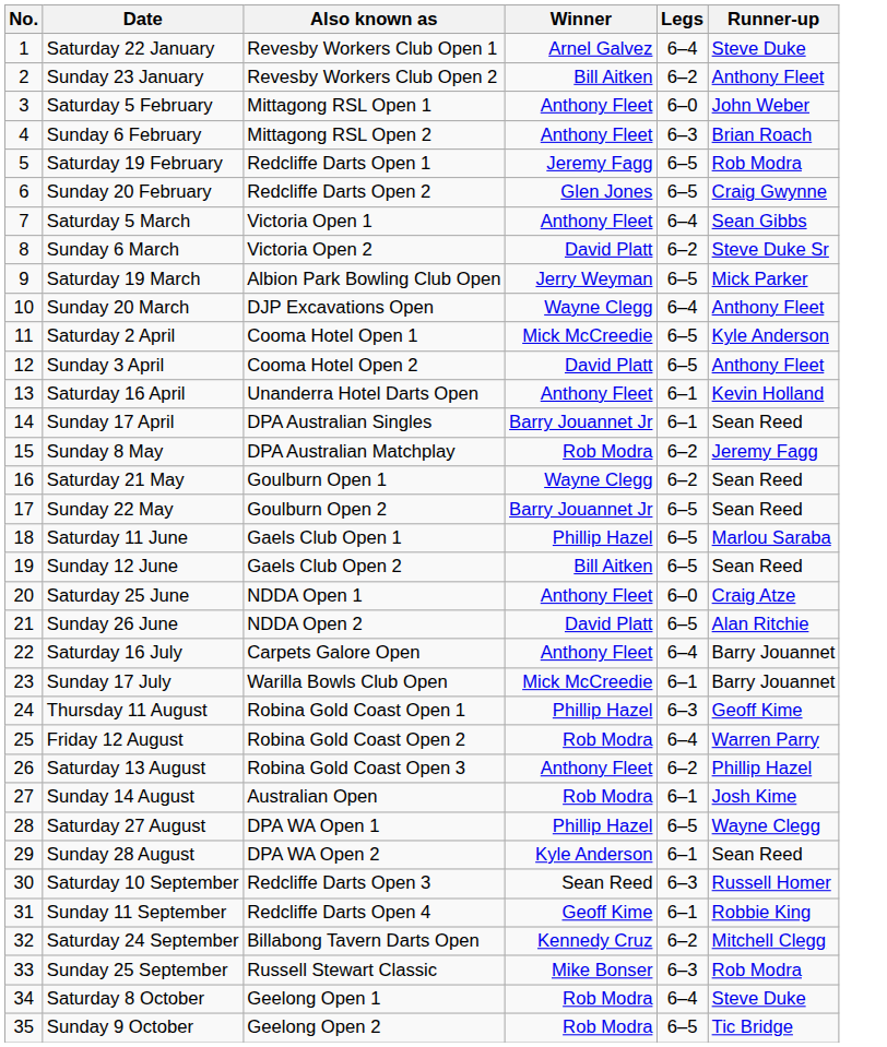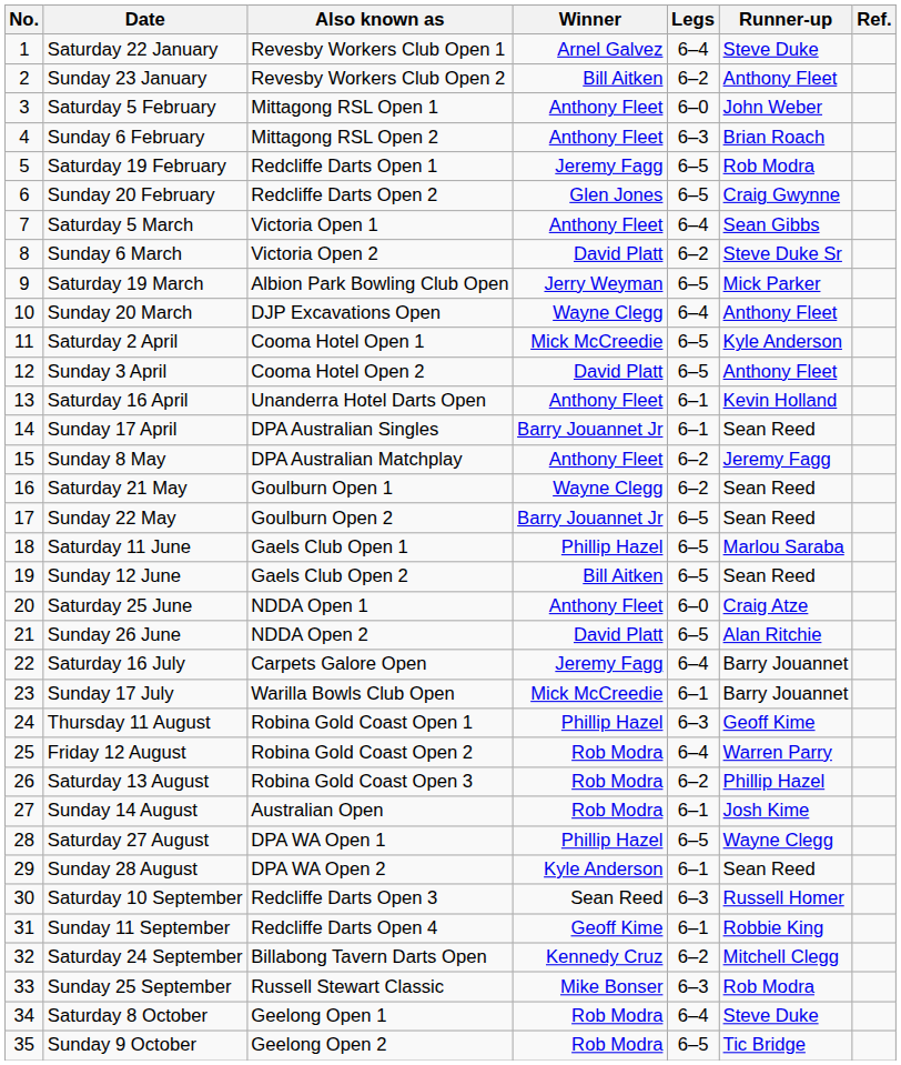+ column: Ref.
Sunday 8 May | Winner: Rob Modra -> Anthony Fleet
Saturday 16 July | Winner: Anthony Fleet -> Jeremy Fagg
Saturday 13 August | Winner: Anthony Fleet -> Rob Modra
